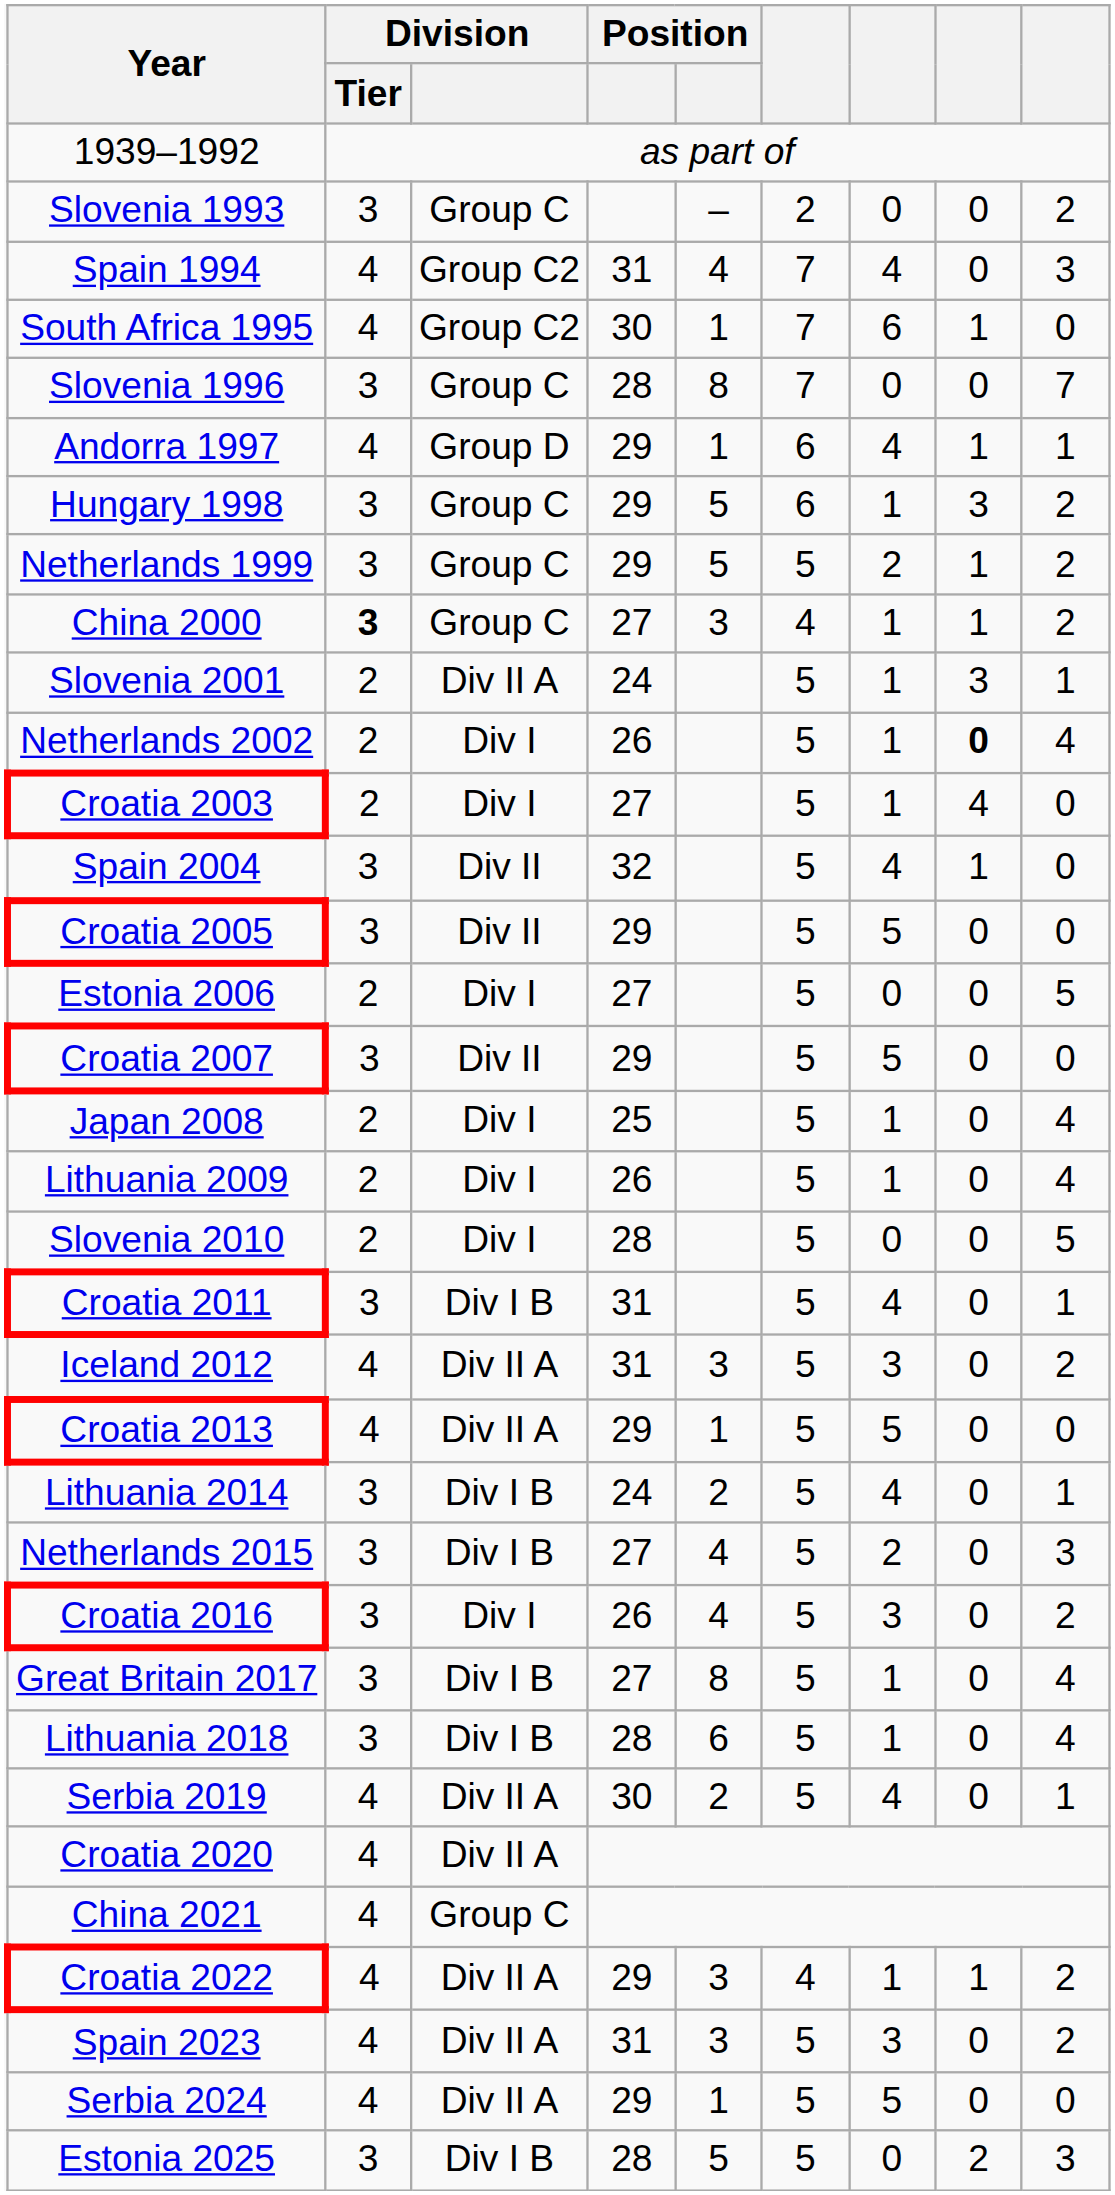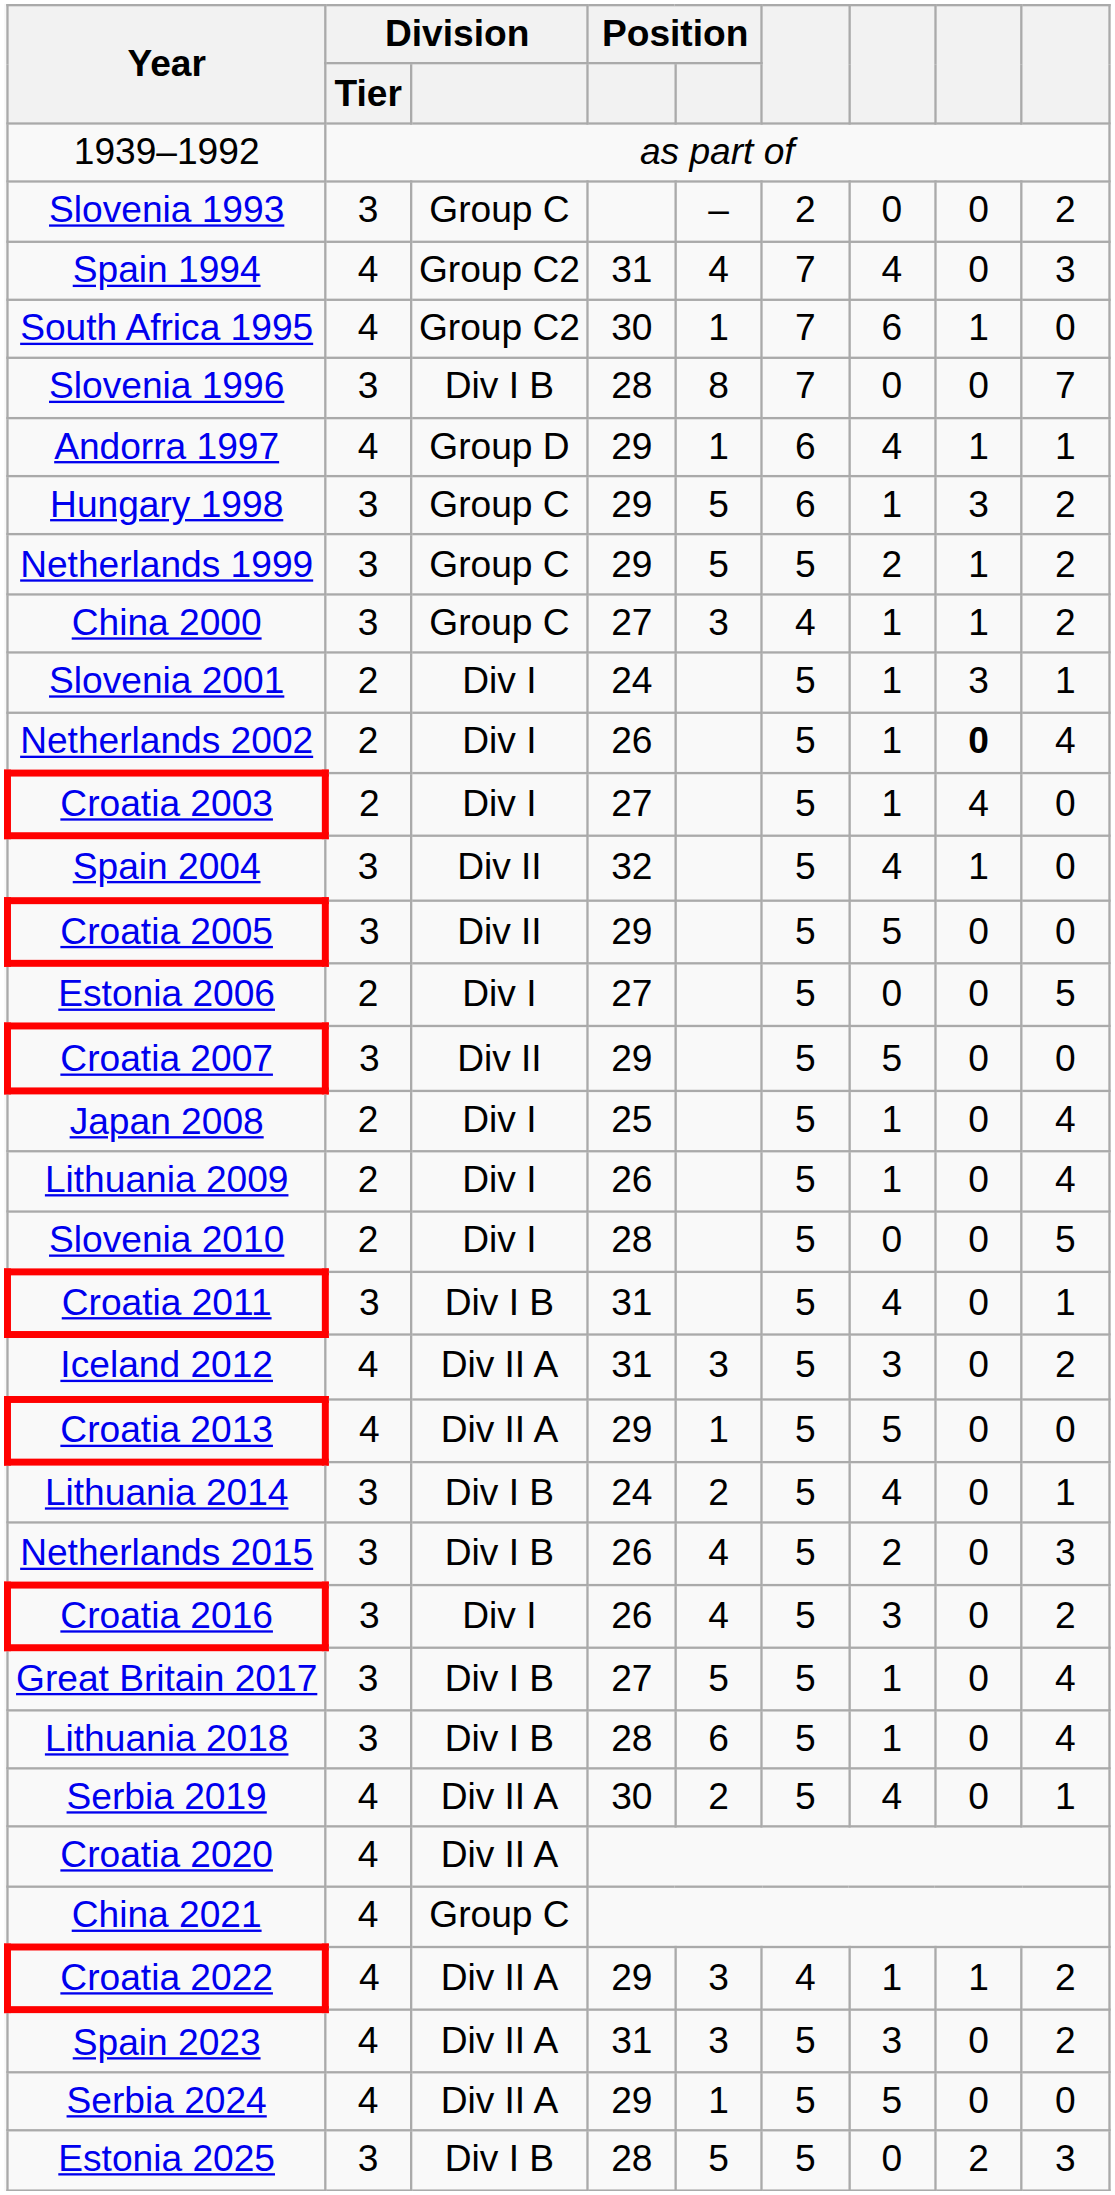Slovenia 1996 | Division: Group C -> Div I B
China 2000 | Division / Tier: bold -> normal
Slovenia 2001 | Division: Div II A -> Div I
Netherlands 2015 | column 4: 27 -> 26
Great Britain 2017 | column 5: 8 -> 5
